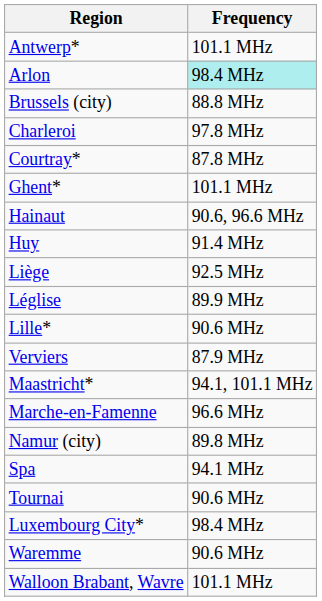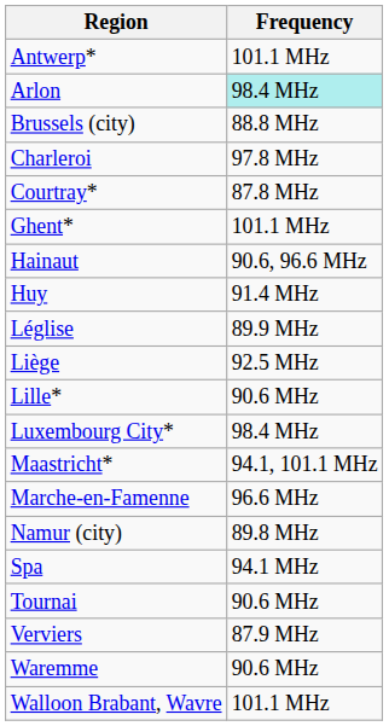rows swapped: Léglise <-> Liège
rows swapped: Luxembourg City* <-> Verviers
